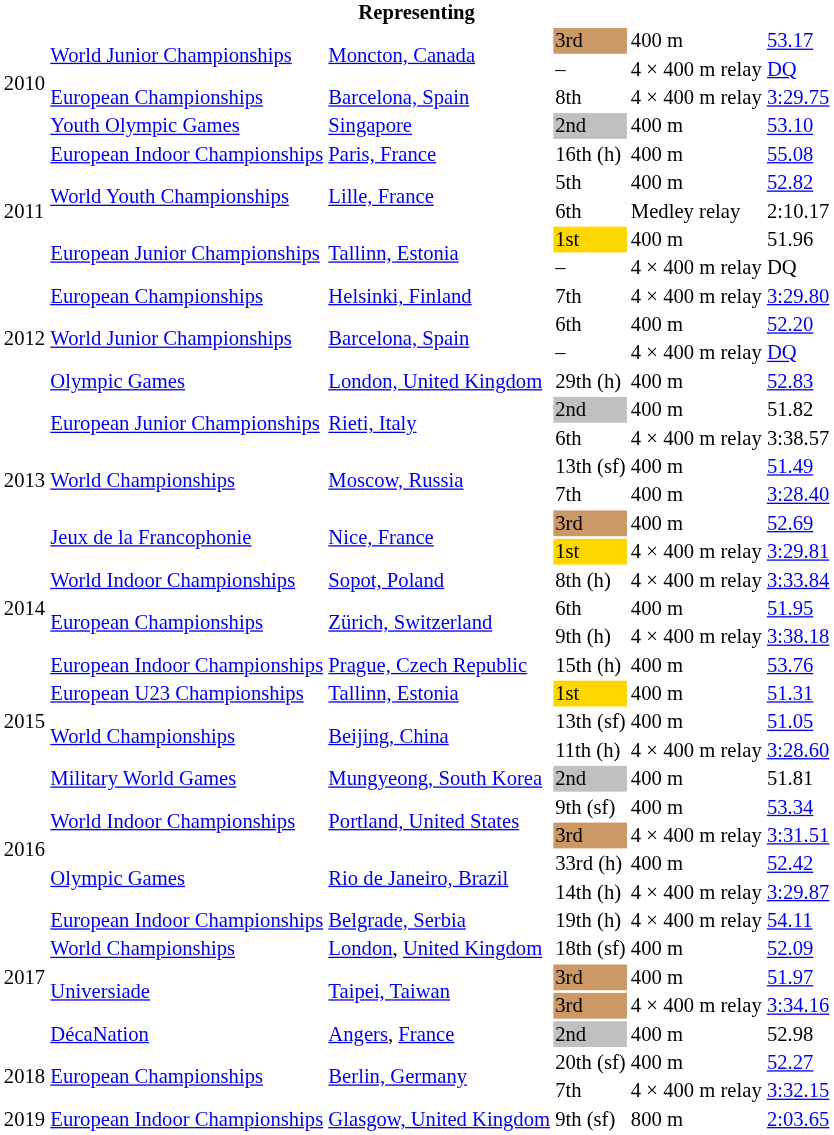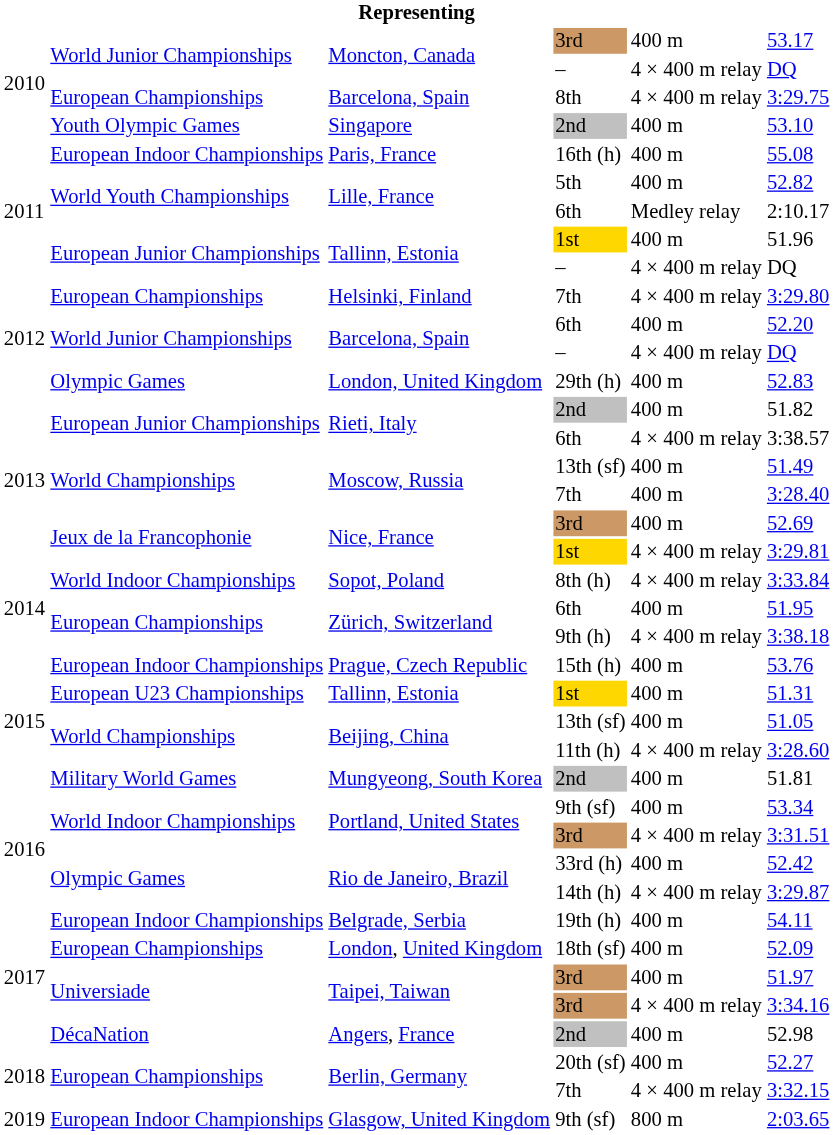Belgrade, Serbia | column 5: 4 × 400 m relay -> 400 m
London, United Kingdom / 18th (sf) | column 2: World Championships -> European Championships
